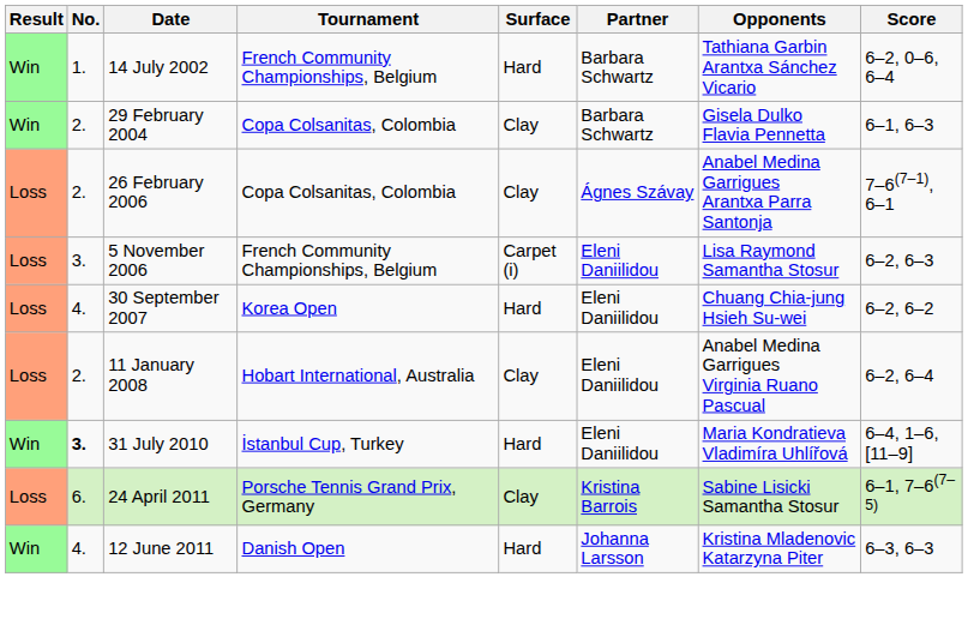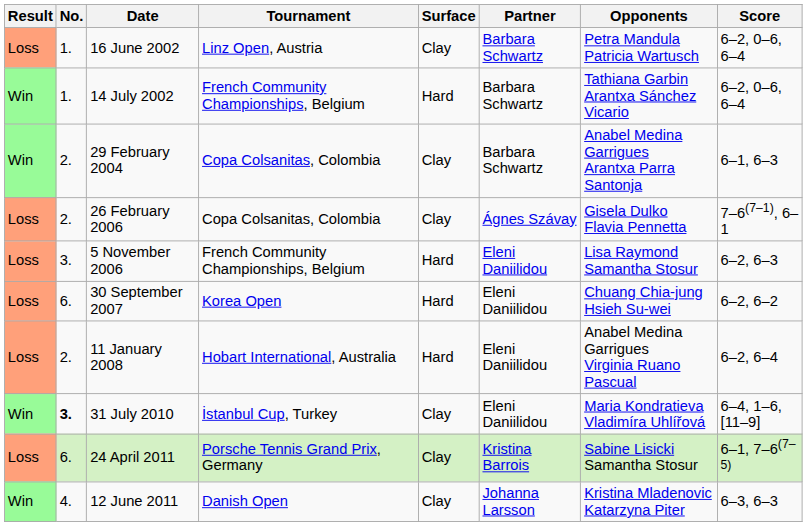+ row: Loss | 1. | 16 June 2002 | Linz Open, Austria | Clay | Barbara Schwartz | Petra Mandula Patricia Wartusch | 6–2, 0–6, 6–4
29 February 2004 | Opponents: Gisela Dulko Flavia Pennetta -> Anabel Medina Garrigues Arantxa Parra Santonja
26 February 2006 | Opponents: Anabel Medina Garrigues Arantxa Parra Santonja -> Gisela Dulko Flavia Pennetta
5 November 2006 | Surface: Carpet (i) -> Hard
30 September 2007 | No.: 4. -> 6.
11 January 2008 | Surface: Clay -> Hard
31 July 2010 | Surface: Hard -> Clay
12 June 2011 | Surface: Hard -> Clay
